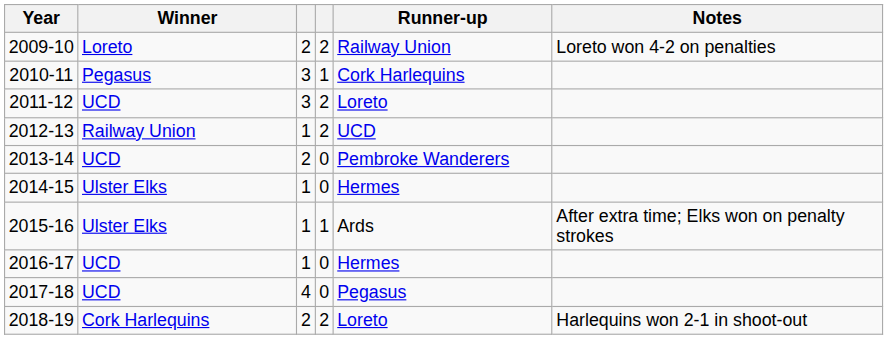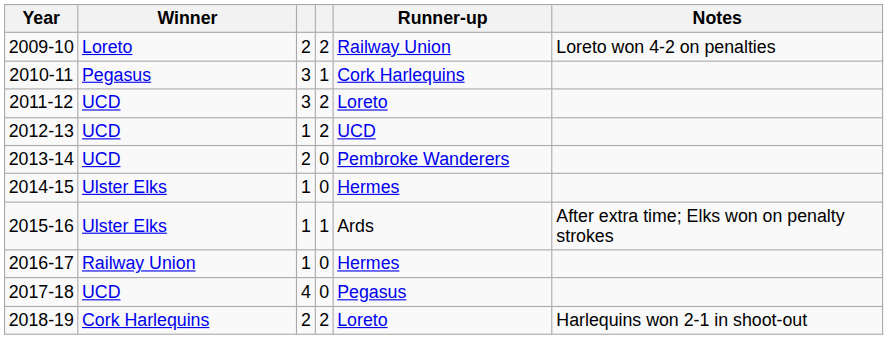2012-13 | Winner: Railway Union -> UCD
2016-17 | Winner: UCD -> Railway Union
